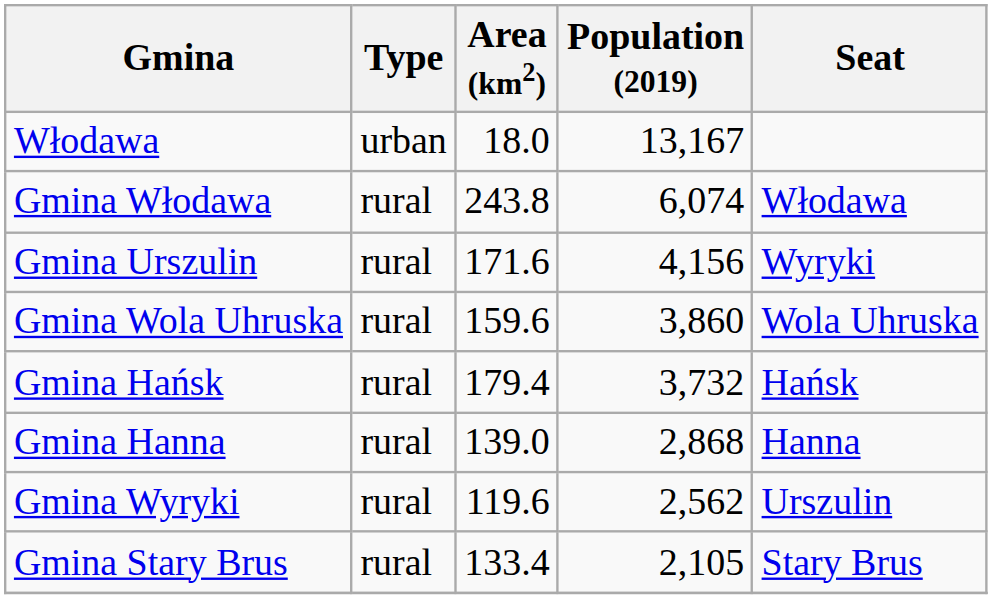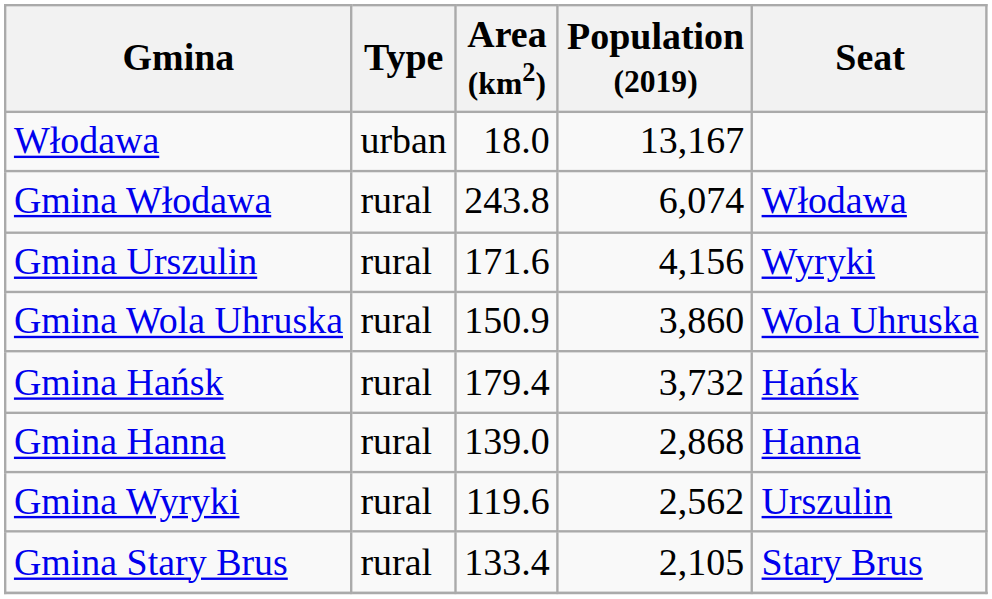Gmina Wola Uhruska | Area (km2): 159.6 -> 150.9
